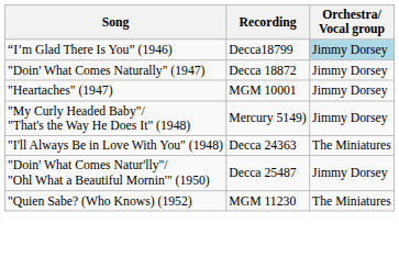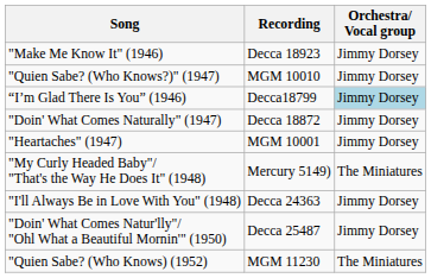+ row: "Make Me Know It" (1946) | Decca 18923 | Jimmy Dorsey
+ row: "Quien Sabe? (Who Knows?)" (1947) | MGM 10010 | Jimmy Dorsey
"My Curly Headed Baby"/ "That's the Way He Does It" (1948) | Orchestra/ Vocal group: Jimmy Dorsey -> The Miniatures
"I'll Always Be in Love With You" (1948) | Orchestra/ Vocal group: The Miniatures -> Jimmy Dorsey
